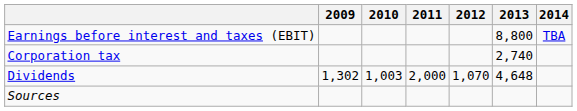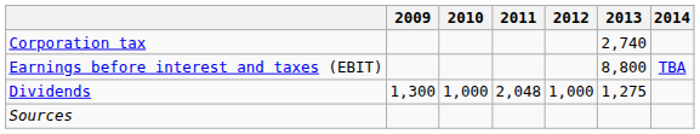rows swapped: Earnings before interest and taxes (EBIT) <-> Corporation tax
Dividends | 2009: 1,302 -> 1,300
Dividends | 2010: 1,003 -> 1,000
Dividends | 2011: 2,000 -> 2,048
Dividends | 2012: 1,070 -> 1,000
Dividends | 2013: 4,648 -> 1,275
